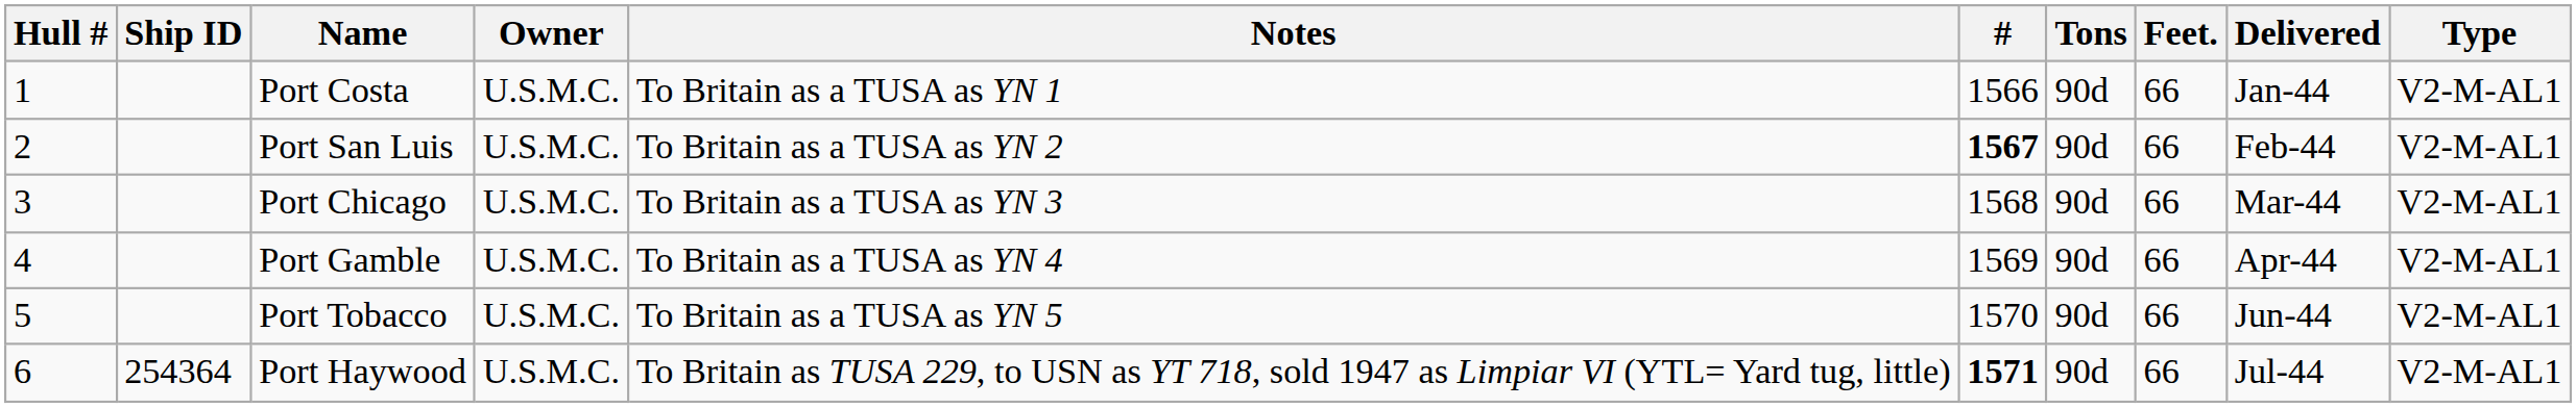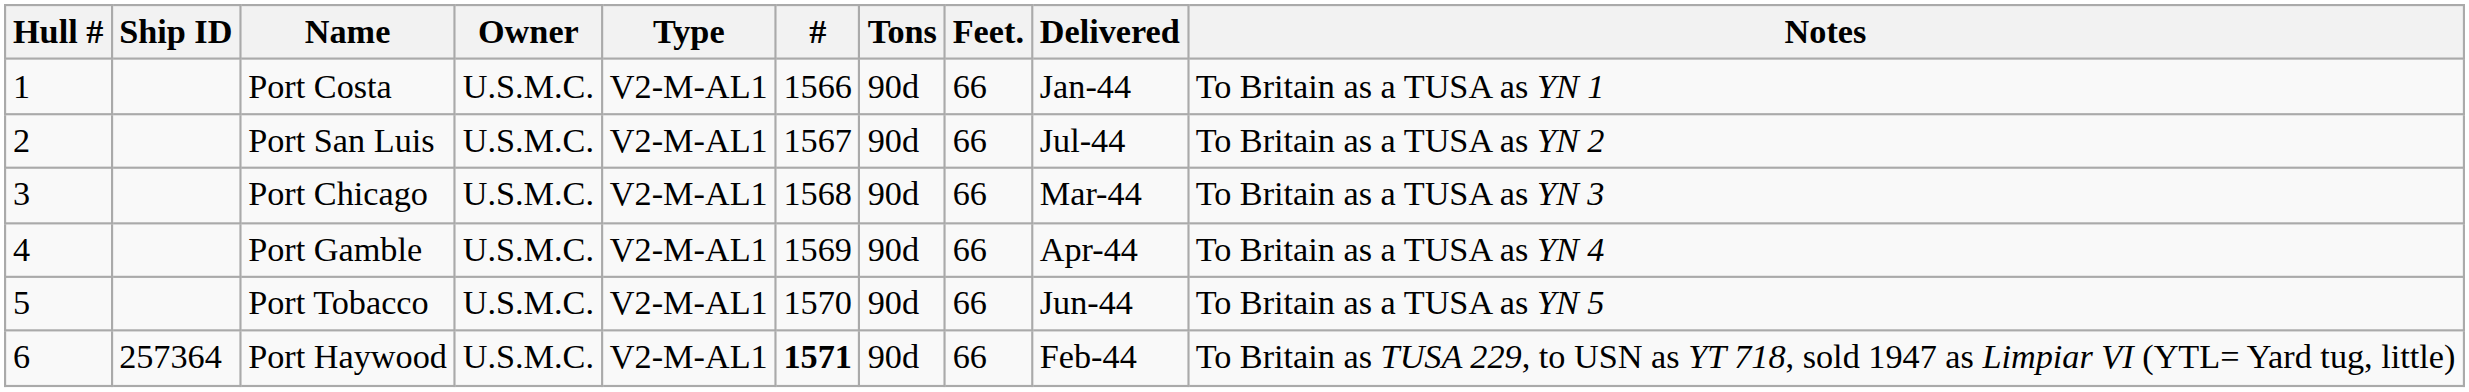columns swapped: Type <-> Notes
Port San Luis | #: bold -> normal
Port San Luis | Delivered: Feb-44 -> Jul-44
Port Haywood | Ship ID: 254364 -> 257364
Port Haywood | Delivered: Jul-44 -> Feb-44
